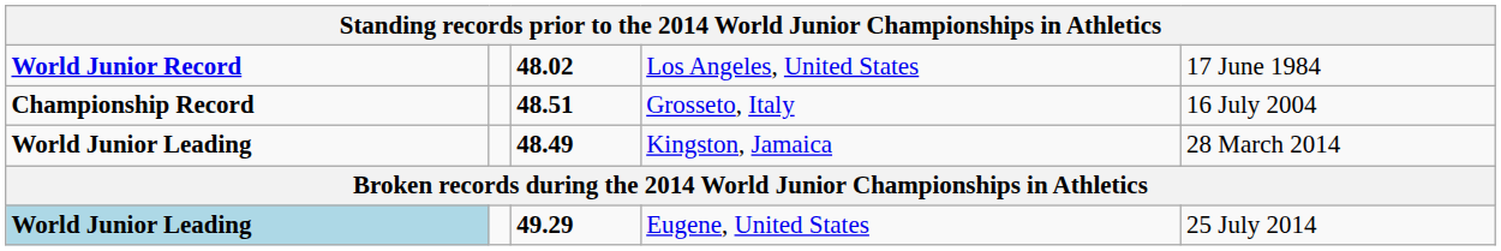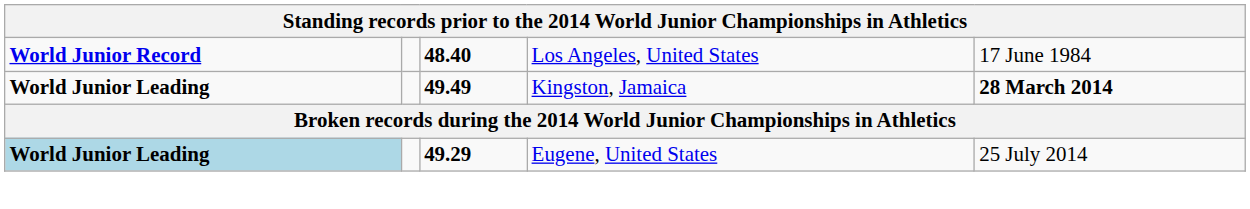Los Angeles, United States | column 3: 48.02 -> 48.40
- row: Championship Record | 48.51 | Grosseto, Italy | 16 July 2004
Kingston, Jamaica | column 3: 48.49 -> 49.49
Kingston, Jamaica | column 5: normal -> bold
